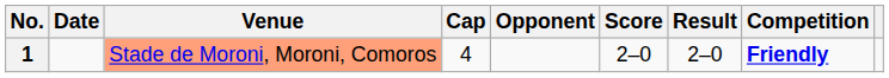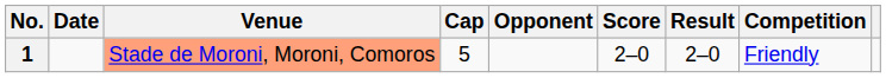1 | Cap: 4 -> 5
1 | Competition: bold -> normal
